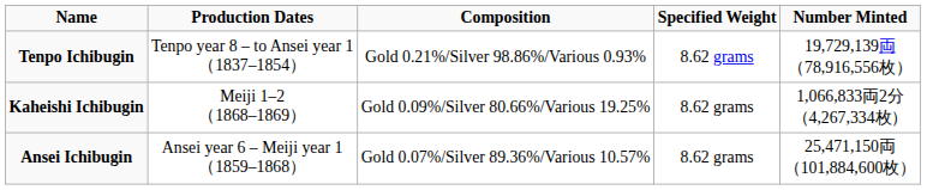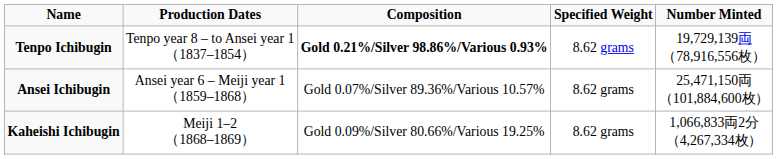Tenpo Ichibugin | Composition: normal -> bold
rows swapped: Ansei Ichibugin <-> Kaheishi Ichibugin
